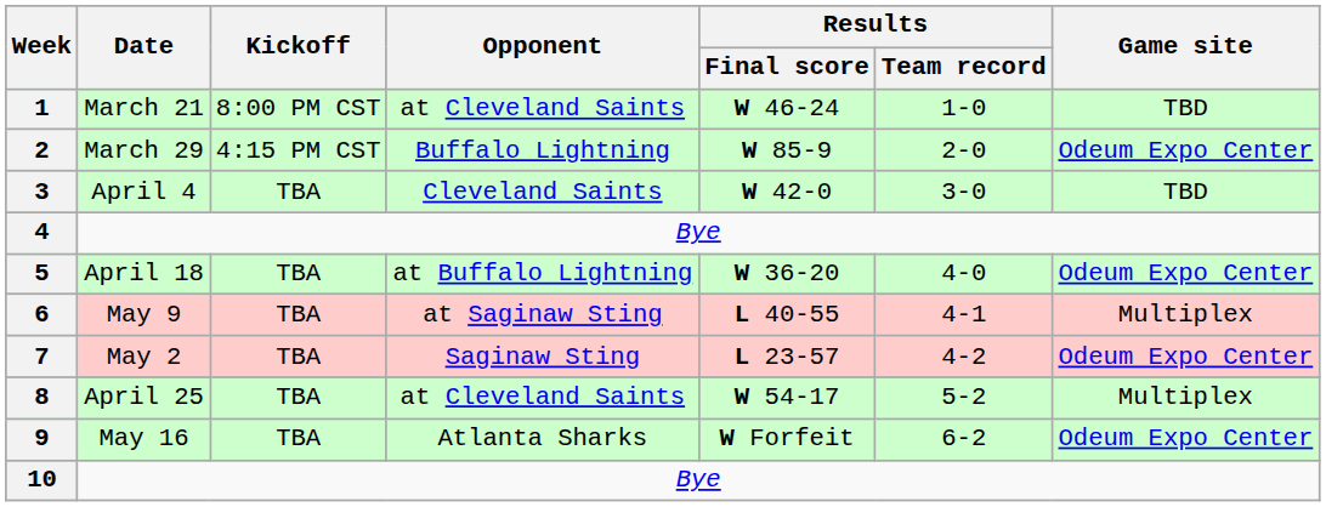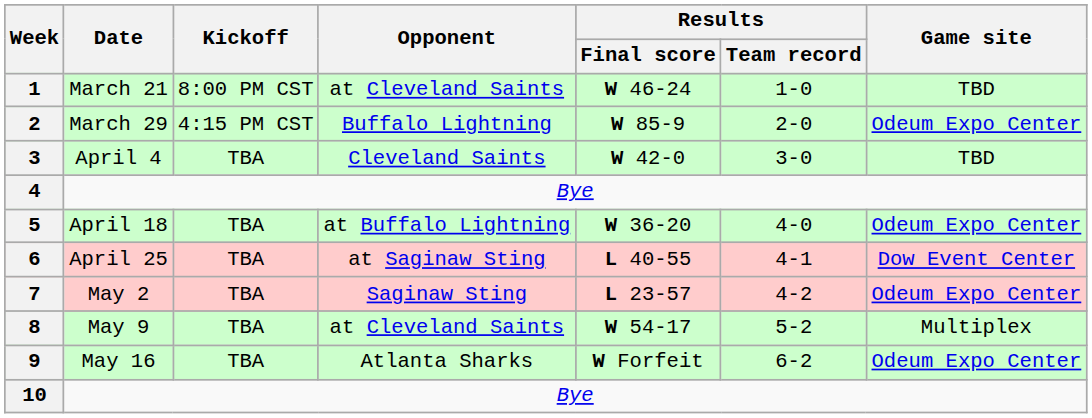6 | Date: May 9 -> April 25
6 | Game site: Multiplex -> Dow Event Center
8 | Date: April 25 -> May 9
